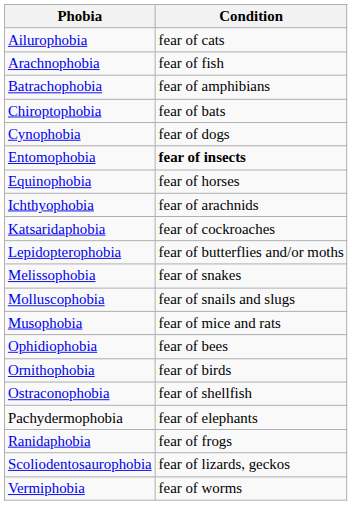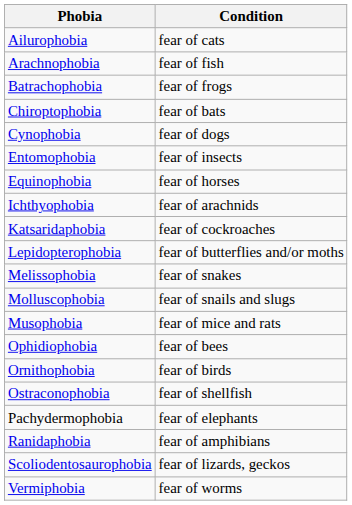Batrachophobia | Condition: fear of amphibians -> fear of frogs
Entomophobia | Condition: bold -> normal
Ranidaphobia | Condition: fear of frogs -> fear of amphibians
